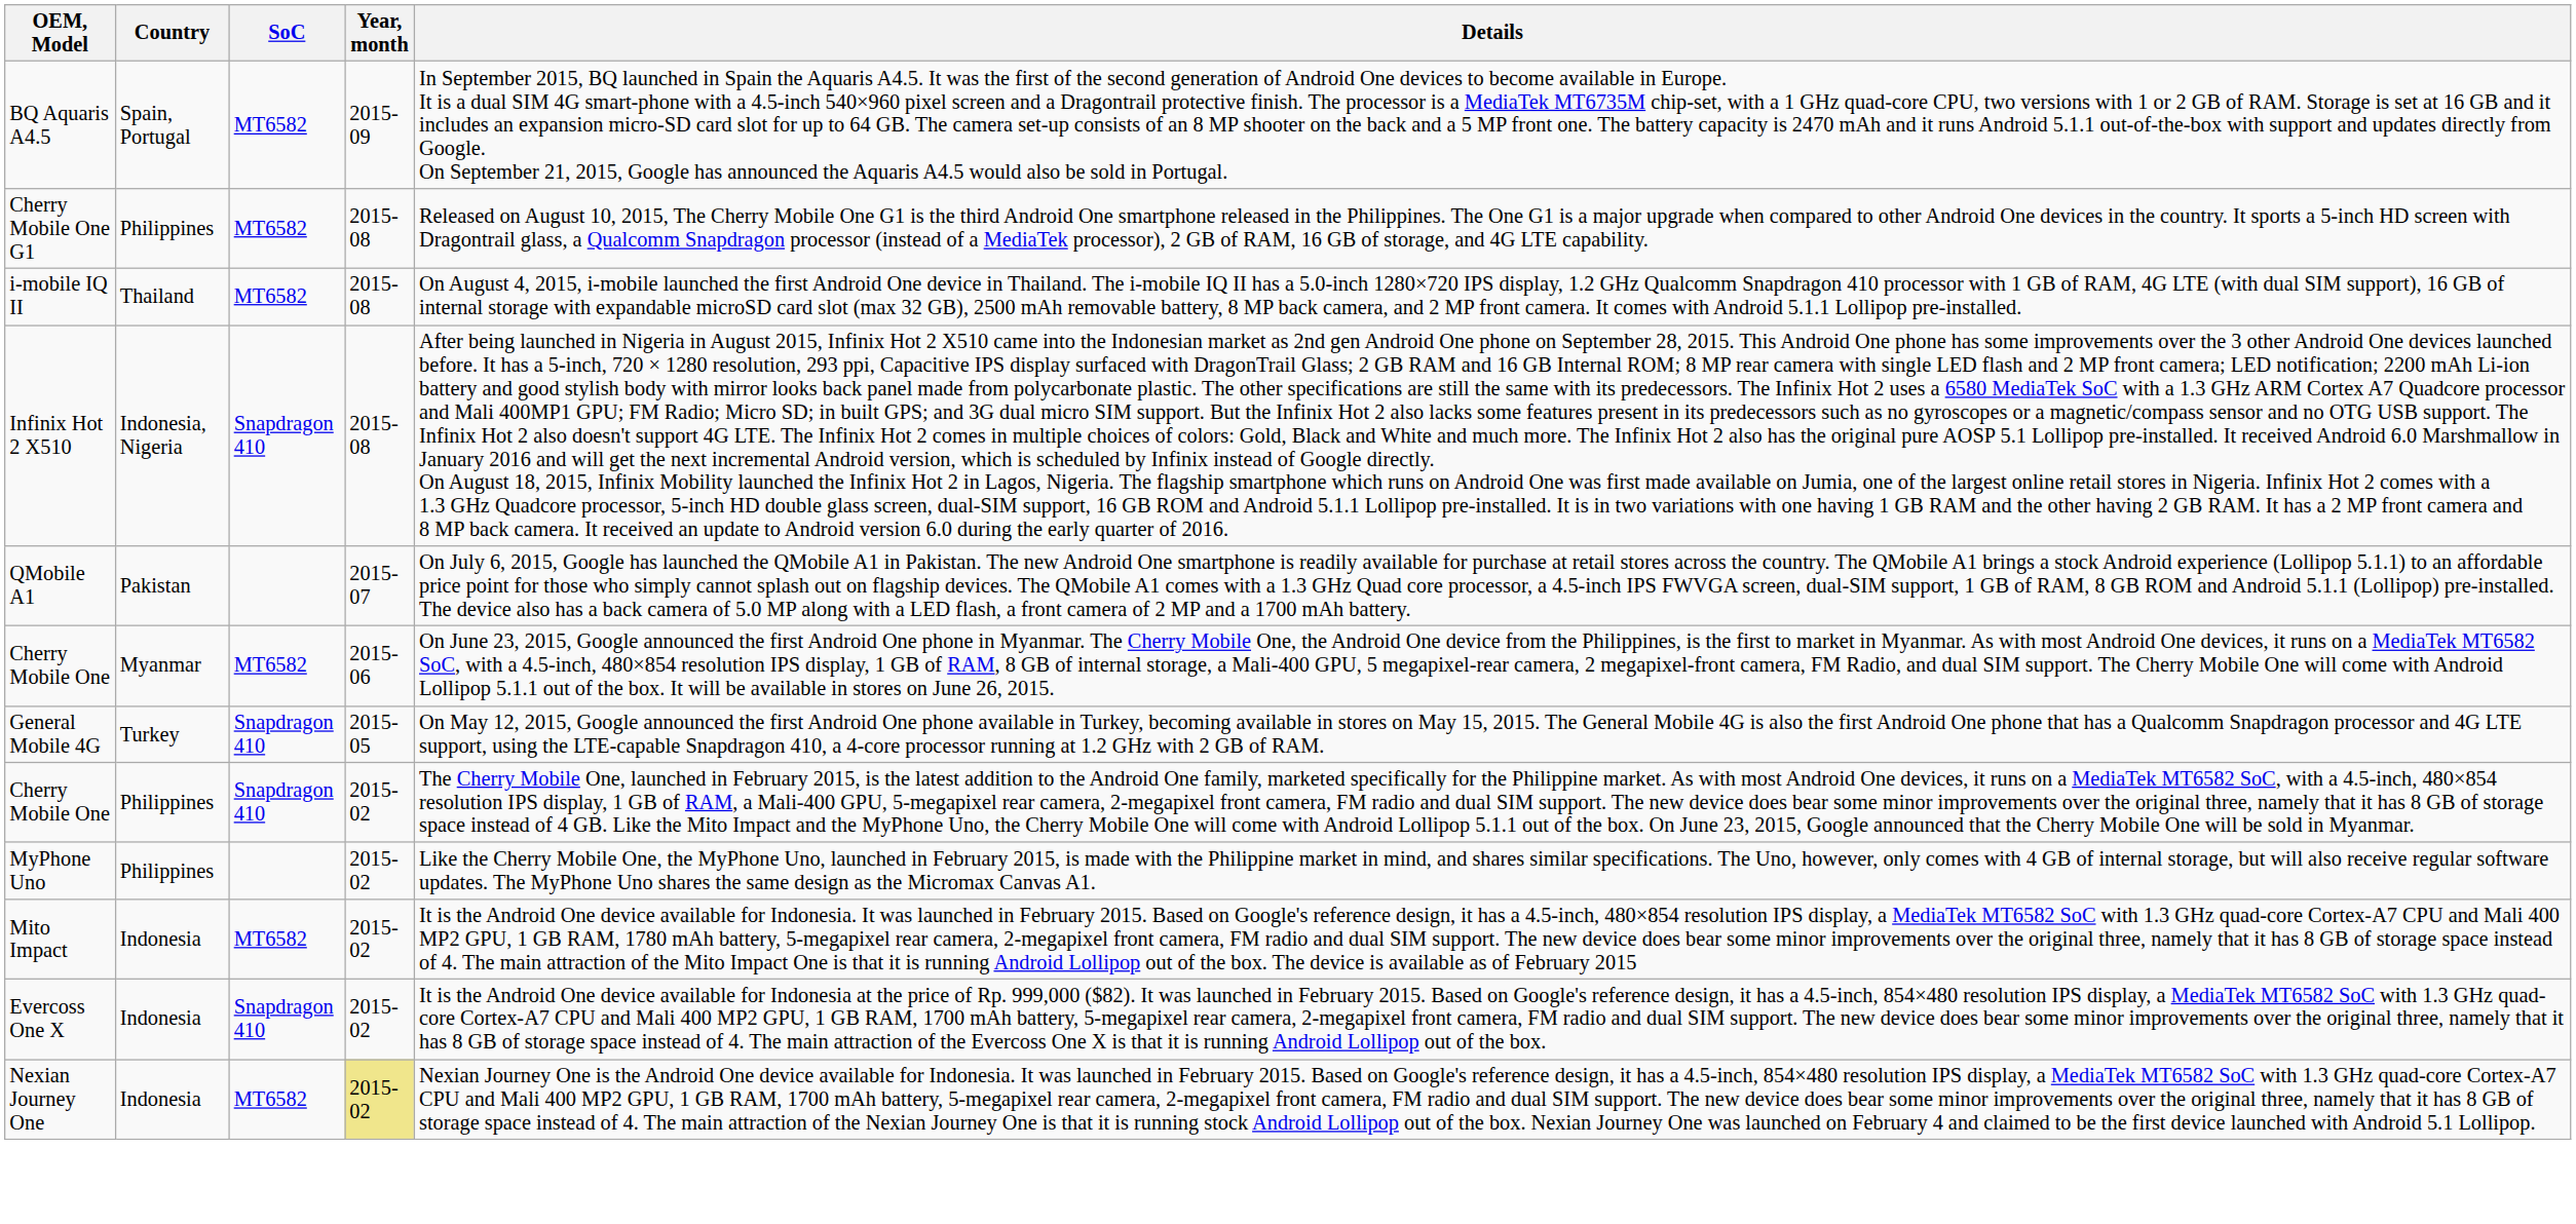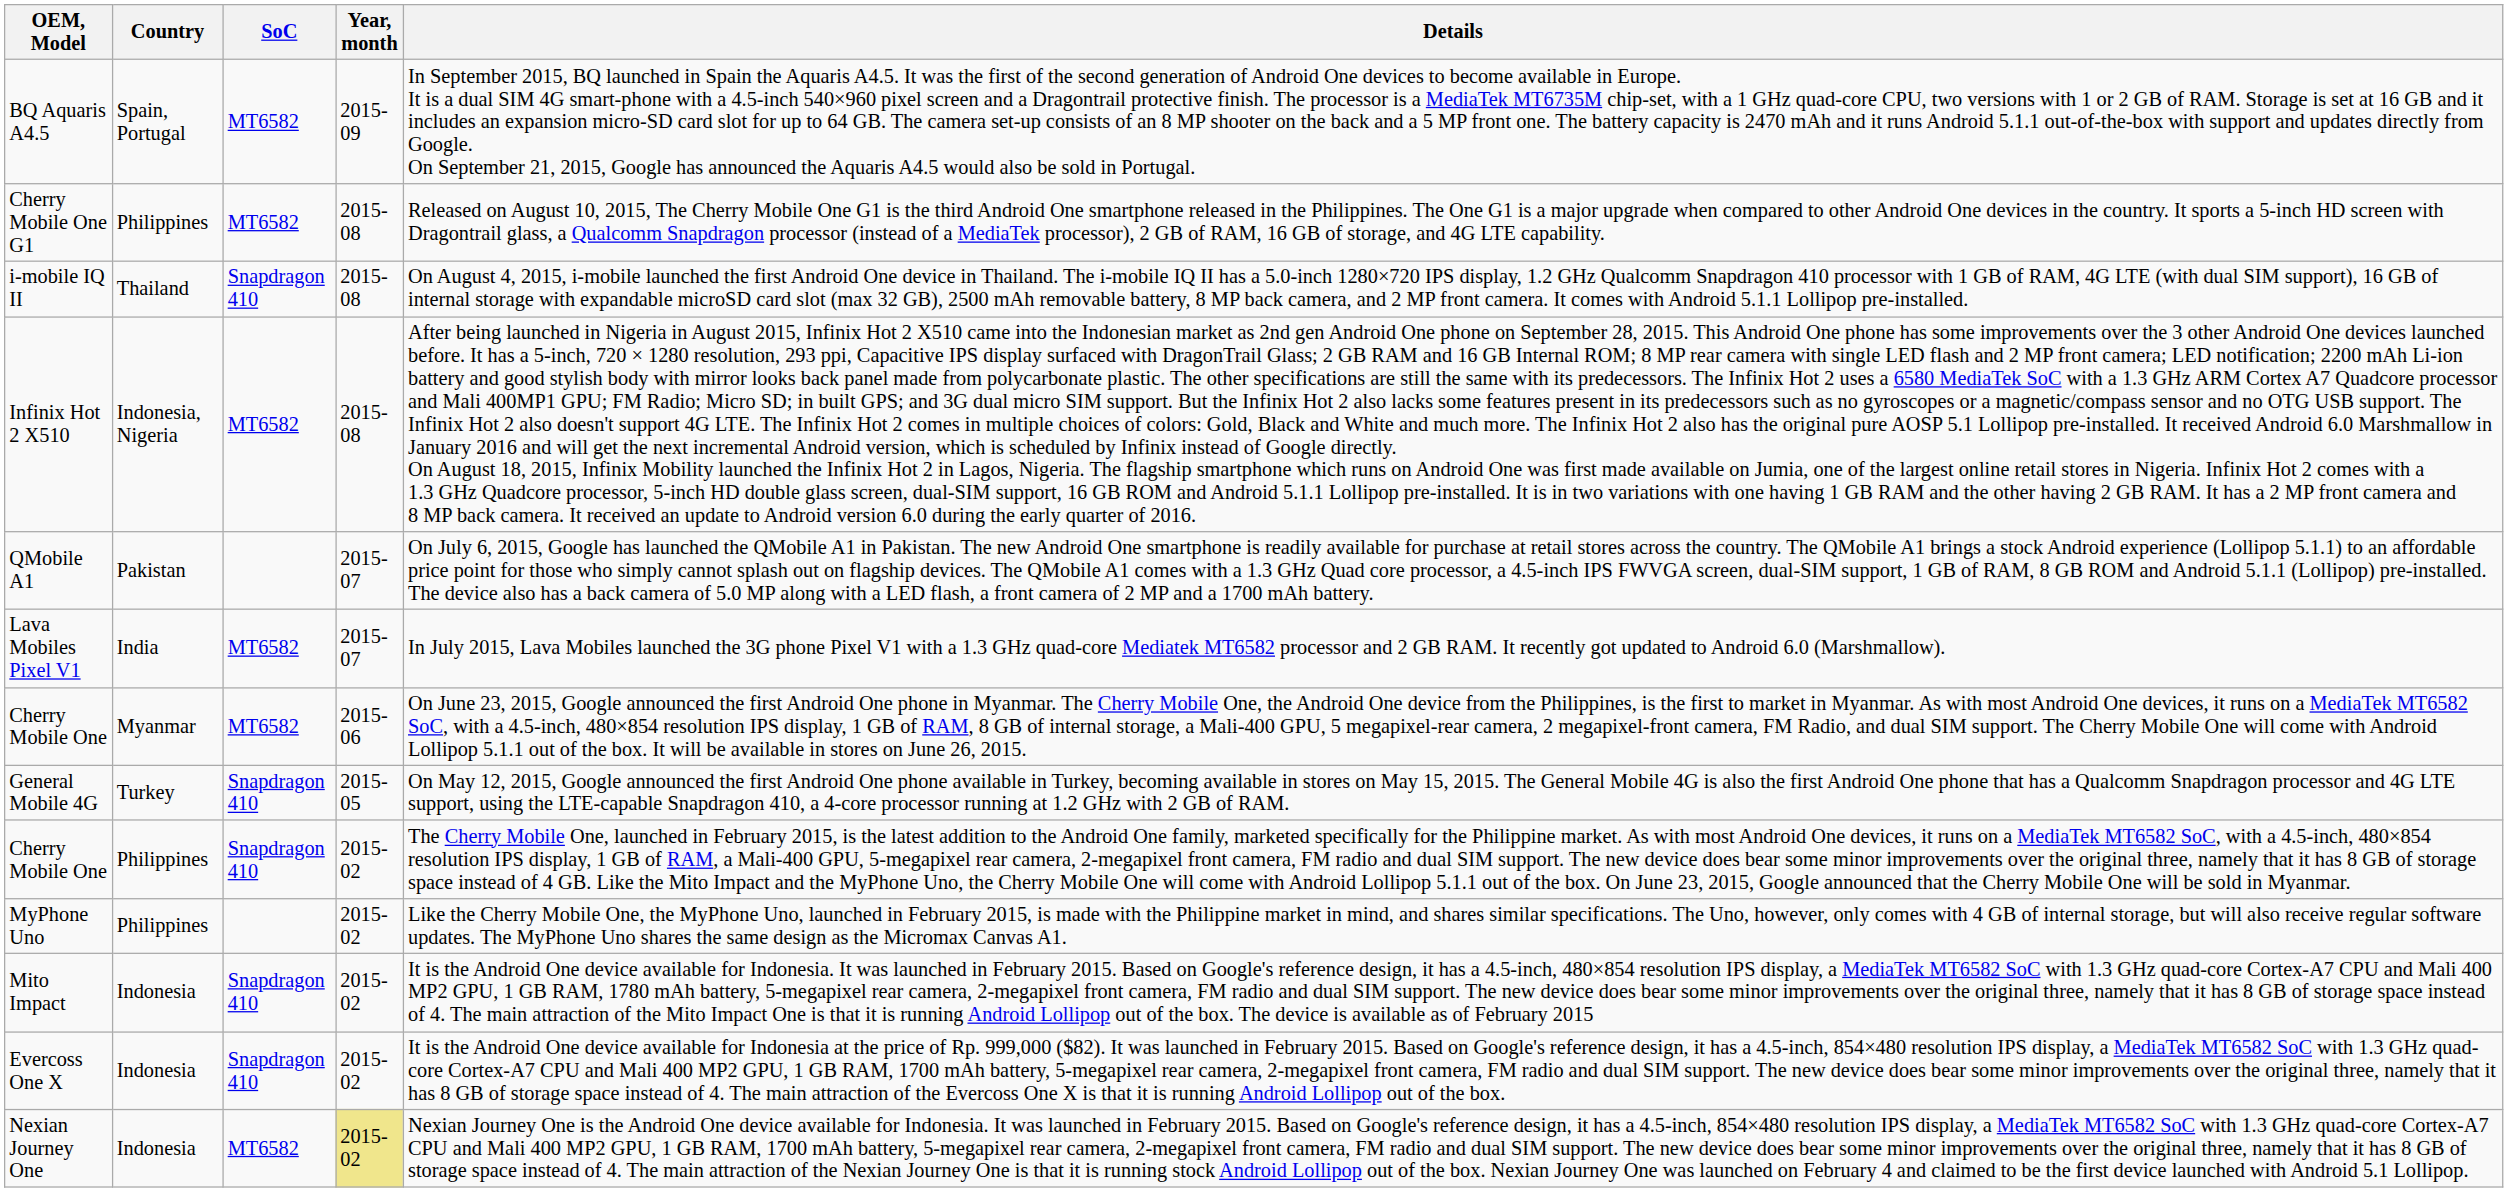i-mobile IQ II | SoC: MT6582 -> Snapdragon 410
Infinix Hot 2 X510 | SoC: Snapdragon 410 -> MT6582
+ row: Lava Mobiles Pixel V1 | India | MT6582 | 2015-07 | In July 2015, Lava Mobiles launched the 3G phone Pixel V1 with a 1.3 GHz quad-core Mediatek MT6582 processor and 2 GB RAM. It recently got updated to Android 6.0 (Marshmallow).
Mito Impact | SoC: MT6582 -> Snapdragon 410
